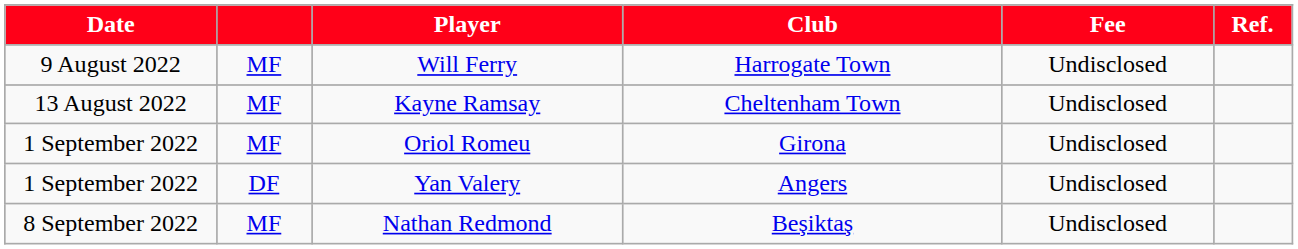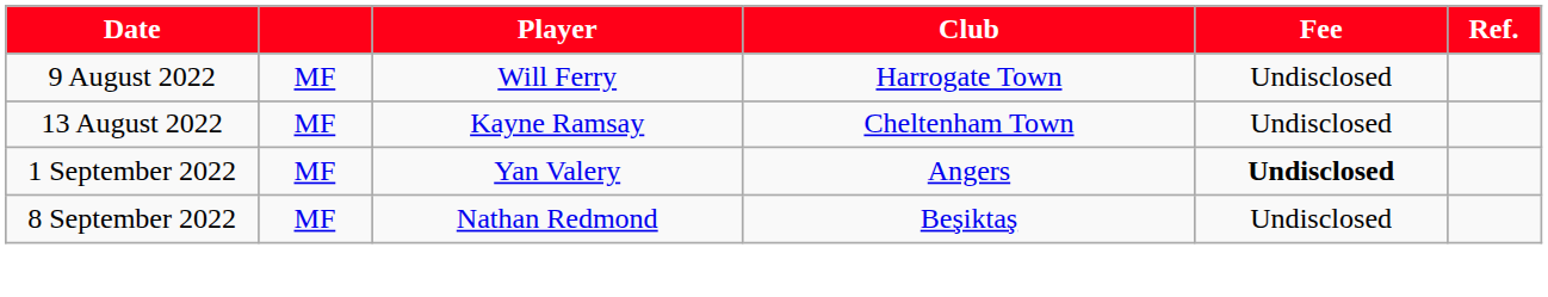- row: 1 September 2022 | MF | Oriol Romeu | Girona | Undisclosed
Yan Valery | column 2: DF -> MF
Yan Valery | Fee: normal -> bold
